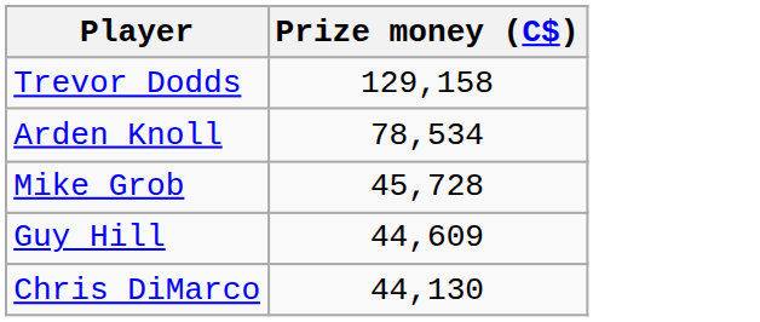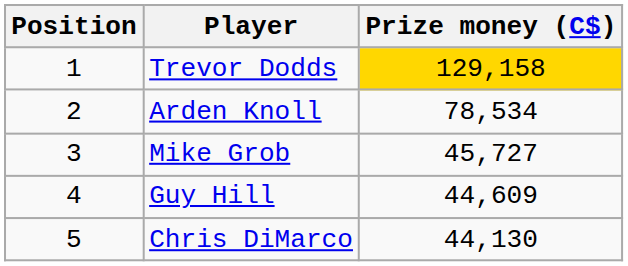+ column: Position | 1 | 2 | 3 | 4 | 5
Trevor Dodds | Prize money (C$): no background -> gold background
Mike Grob | Prize money (C$): 45,728 -> 45,727
